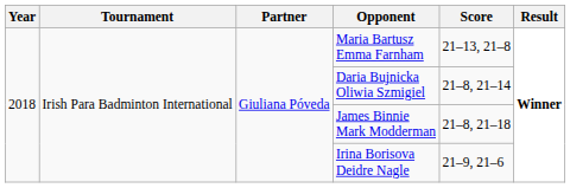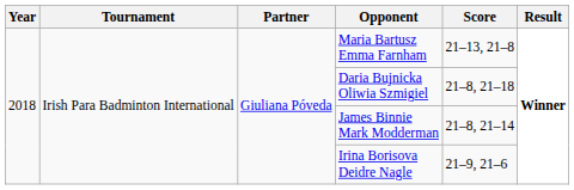Daria Bujnicka Oliwia Szmigiel | Score: 21–8, 21–14 -> 21–8, 21–18
James Binnie Mark Modderman | Score: 21–8, 21–18 -> 21–8, 21–14
